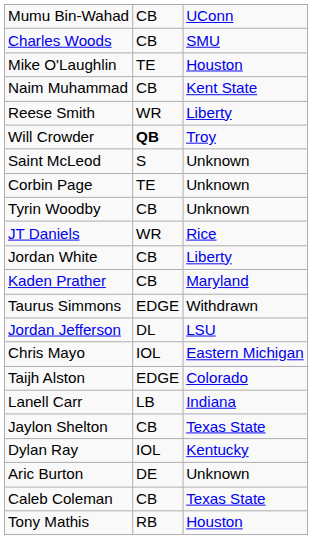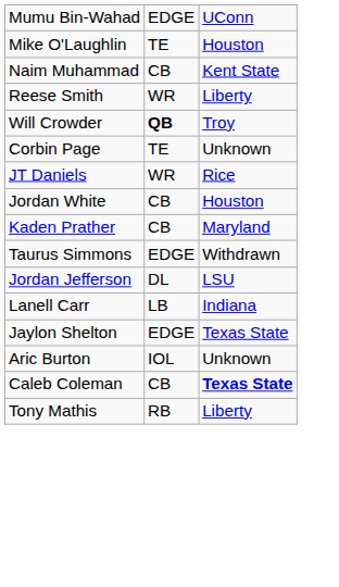Mumu Bin-Wahad | column 2: CB -> EDGE
- row: Charles Woods | CB | SMU
- row: Saint McLeod | S | Unknown
- row: Tyrin Woodby | CB | Unknown
Jordan White | column 3: Liberty -> Houston
- row: Chris Mayo | IOL | Eastern Michigan
- row: Taijh Alston | EDGE | Colorado
Jaylon Shelton | column 2: CB -> EDGE
- row: Dylan Ray | IOL | Kentucky
Aric Burton | column 2: DE -> IOL
Caleb Coleman | column 3: normal -> bold
Tony Mathis | column 3: Houston -> Liberty
